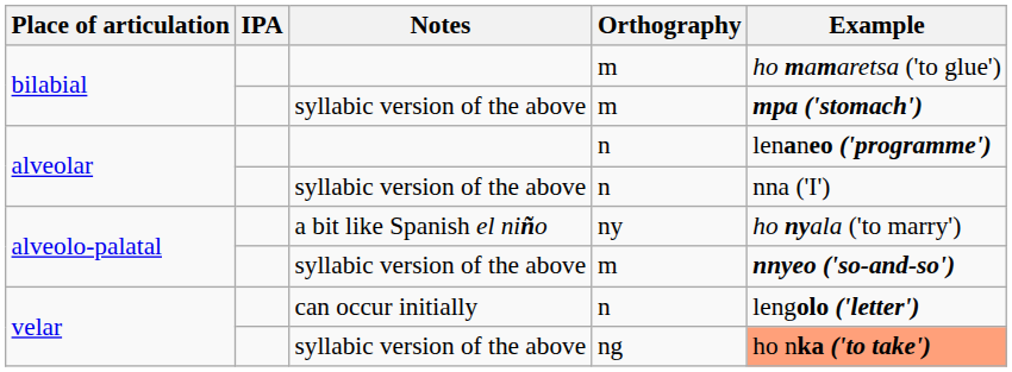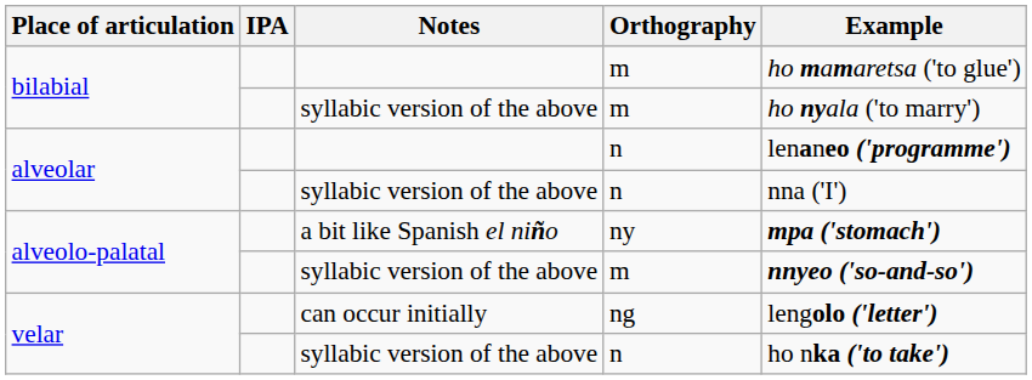bilabial / syllabic version of the above | Example: mpa ('stomach') -> ho nyala ('to marry')
alveolo-palatal / a bit like Spanish el niño | Example: ho nyala ('to marry') -> mpa ('stomach')
velar / can occur initially | Orthography: n -> ng
velar / syllabic version of the above | Orthography: ng -> n
velar / syllabic version of the above | Example: lightsalmon background -> no background
